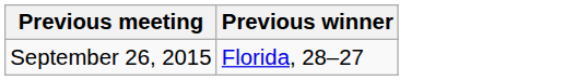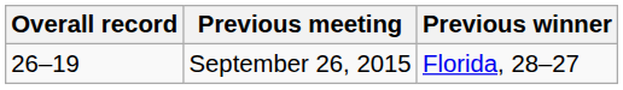+ column: Overall record | 26–19
